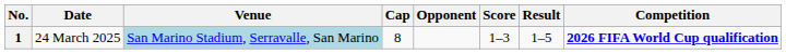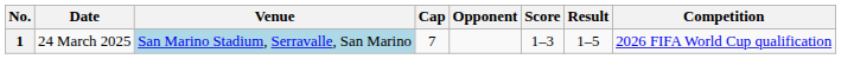1 | Cap: 8 -> 7
1 | Competition: bold -> normal
